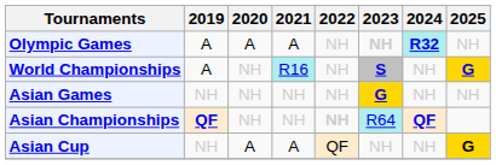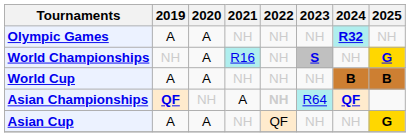Olympic Games | 2021: A -> NH
Olympic Games | 2023: bold -> normal
World Championships | 2019: A -> NH
World Championships | 2020: NH -> A
+ row: World Cup | A | A | NH | NH | NH | B | B
- row: Asian Games | NH | NH | NH | NH | G | NH | NH
Asian Championships | 2021: NH -> A
Asian Cup | 2019: NH -> A
Asian Cup | 2021: A -> NH
